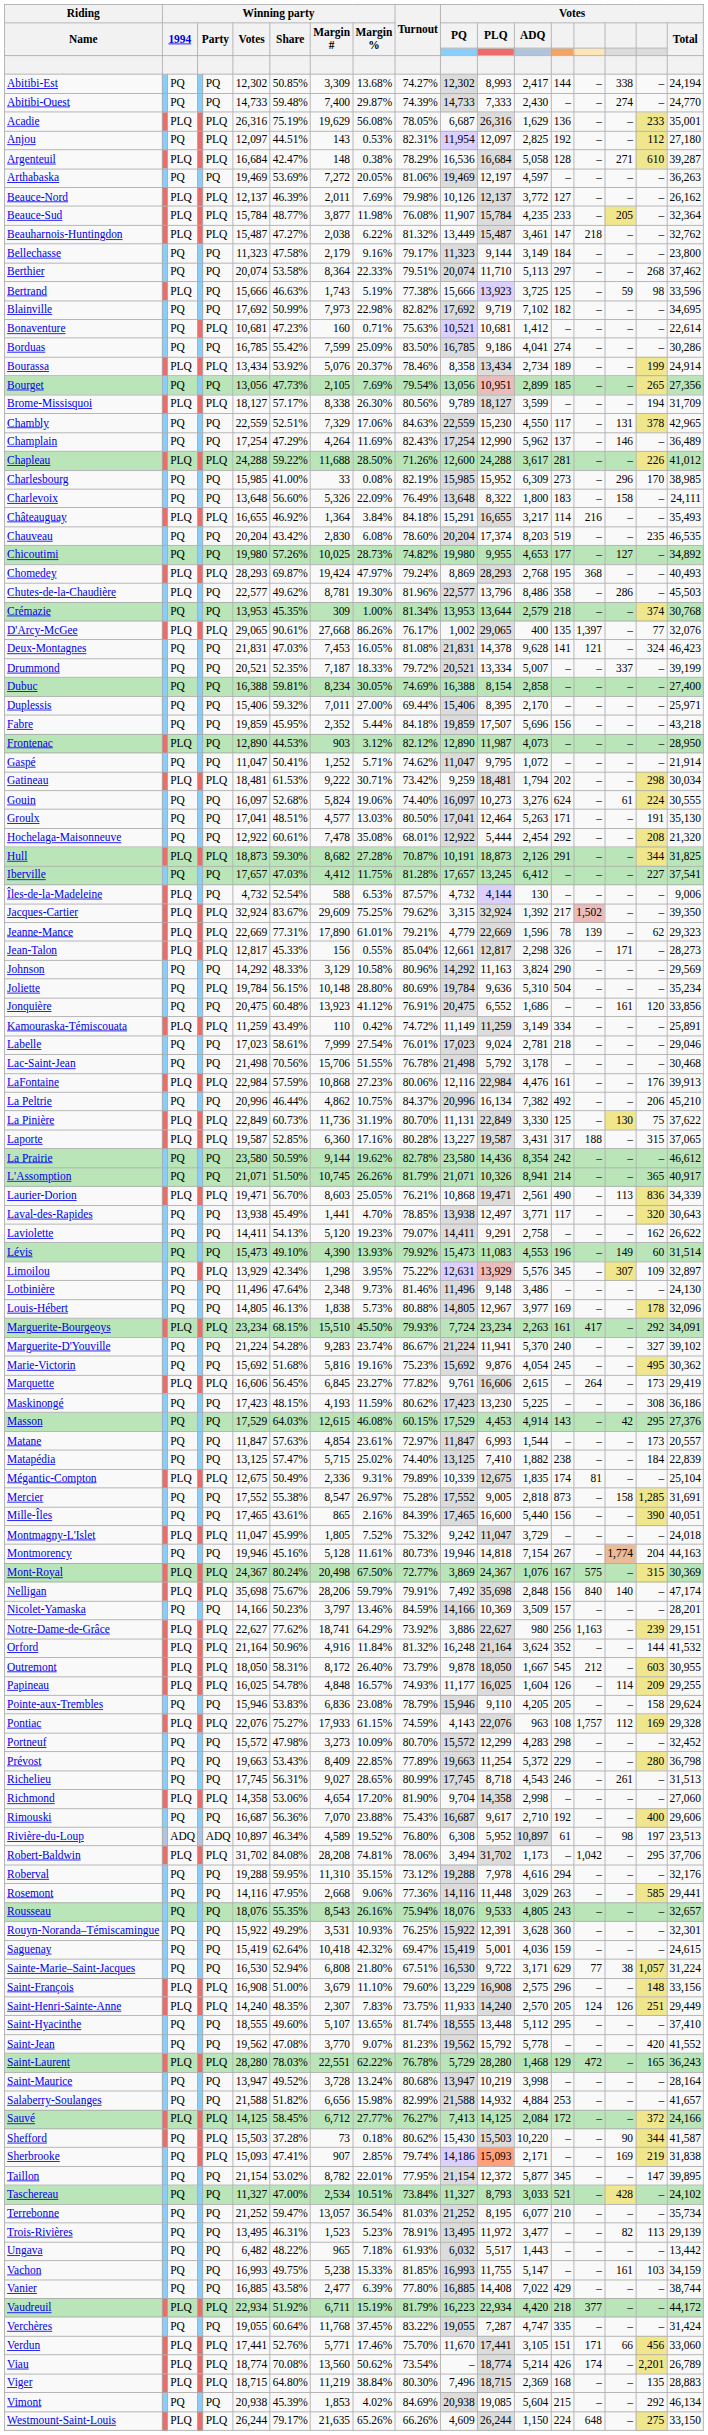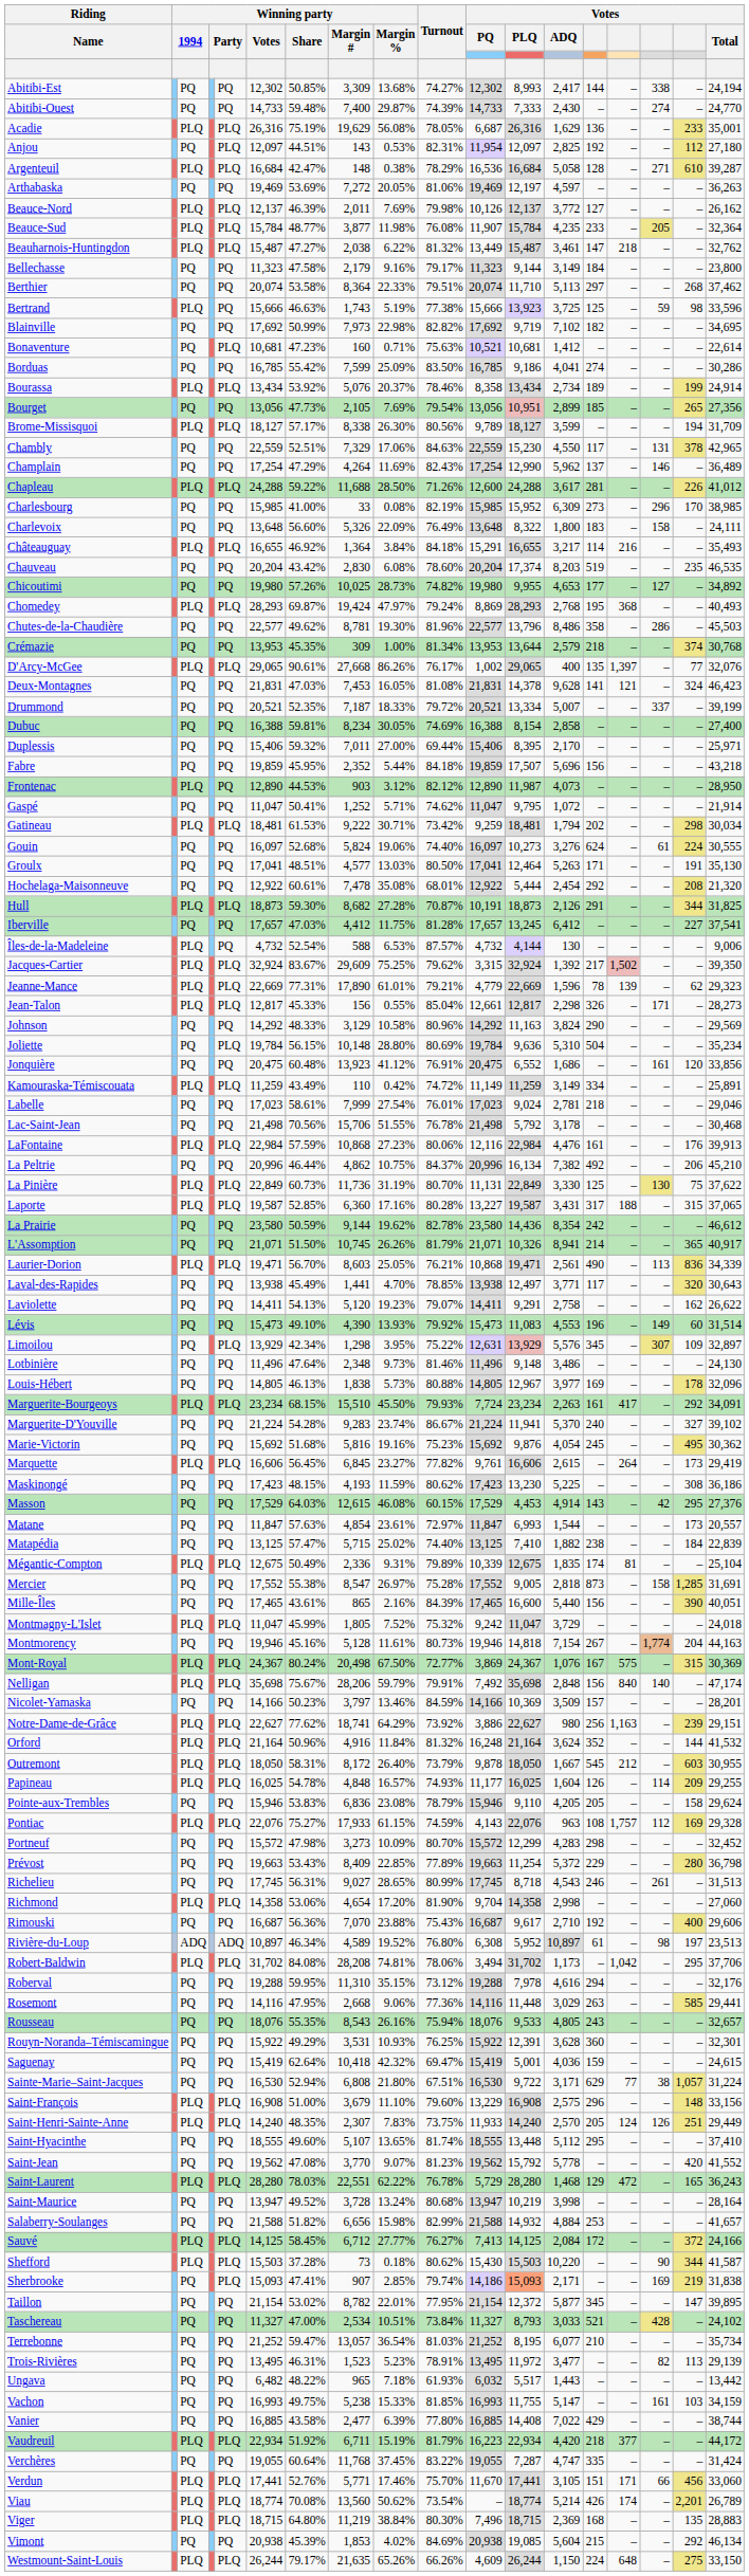Chutes-de-la-Chaudière | column 3: PLQ -> PQ
Shefford | column 3: PQ -> PLQ
